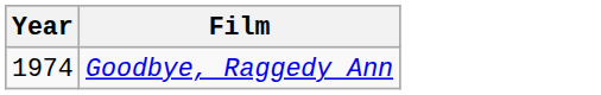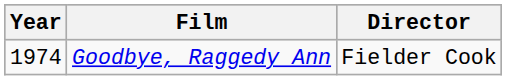+ column: Director | Fielder Cook
